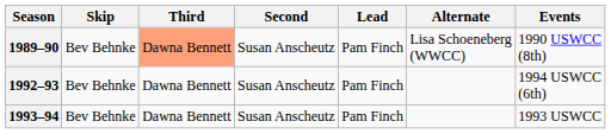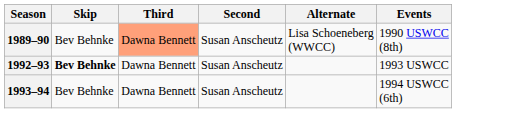- column: Lead | Pam Finch | Pam Finch | Pam Finch
1992–93 | Skip: normal -> bold
1992–93 | Events: 1994 USWCC (6th) -> 1993 USWCC
1993–94 | Events: 1993 USWCC -> 1994 USWCC (6th)
